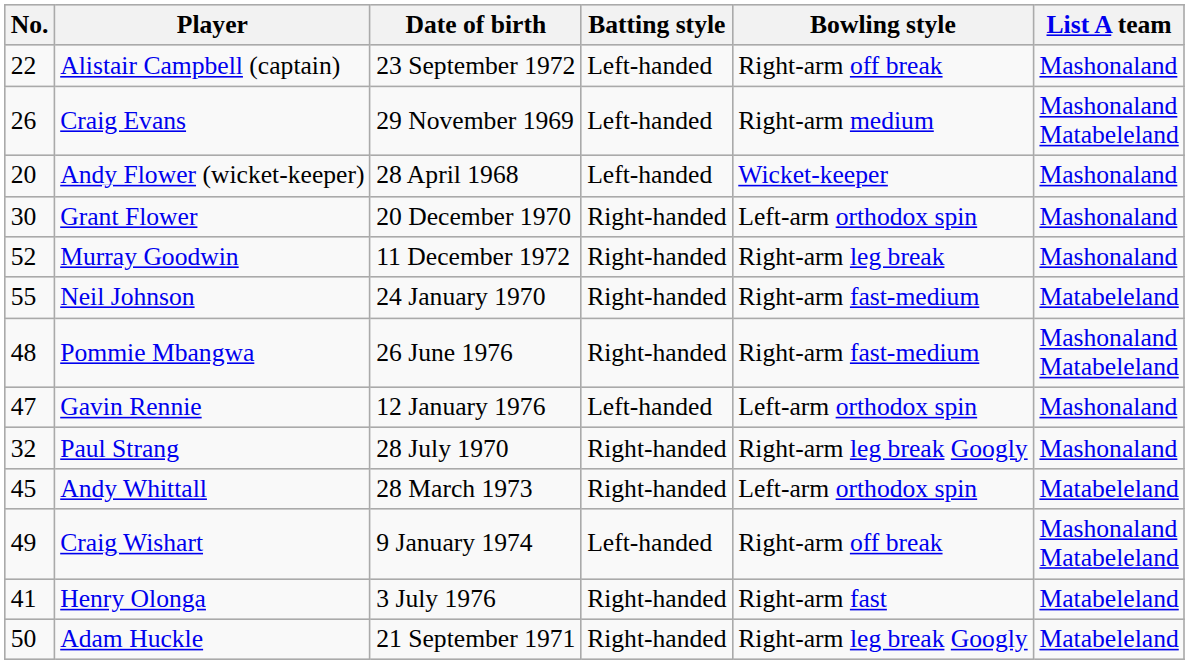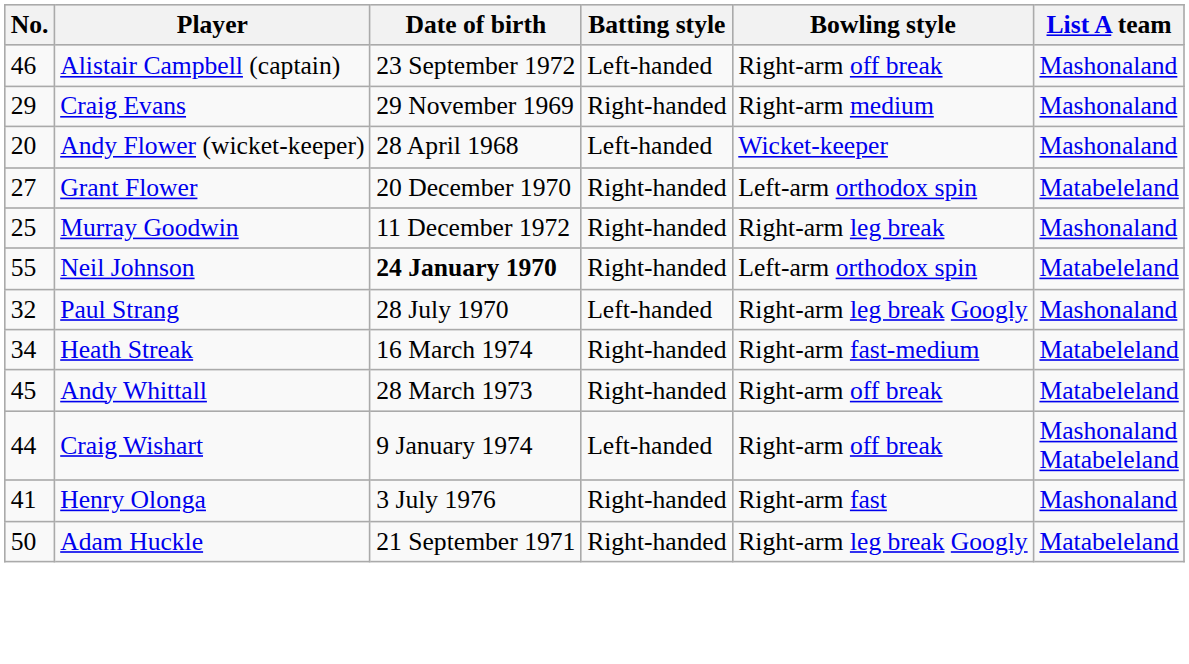Alistair Campbell (captain) | No.: 22 -> 46
Craig Evans | No.: 26 -> 29
Craig Evans | Batting style: Left-handed -> Right-handed
Craig Evans | List A team: Mashonaland Matabeleland -> Mashonaland
Grant Flower | No.: 30 -> 27
Grant Flower | List A team: Mashonaland -> Matabeleland
Murray Goodwin | No.: 52 -> 25
Neil Johnson | Date of birth: normal -> bold
Neil Johnson | Bowling style: Right-arm fast-medium -> Left-arm orthodox spin
- row: 48 | Pommie Mbangwa | 26 June 1976 | Right-handed | Right-arm fast-medium | Mashonaland Matabeleland
- row: 47 | Gavin Rennie | 12 January 1976 | Left-handed | Left-arm orthodox spin | Mashonaland
Paul Strang | Batting style: Right-handed -> Left-handed
+ row: 34 | Heath Streak | 16 March 1974 | Right-handed | Right-arm fast-medium | Matabeleland
Andy Whittall | Bowling style: Left-arm orthodox spin -> Right-arm off break
Craig Wishart | No.: 49 -> 44
Henry Olonga | List A team: Matabeleland -> Mashonaland
